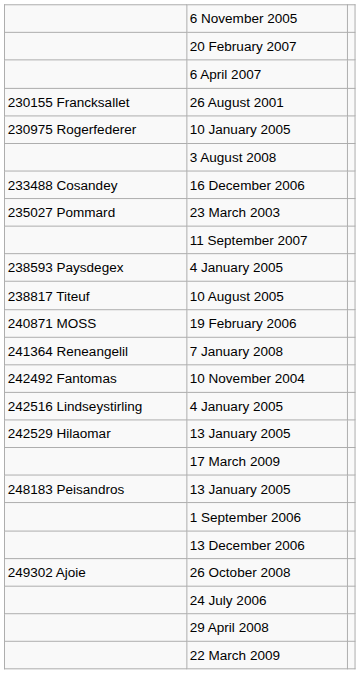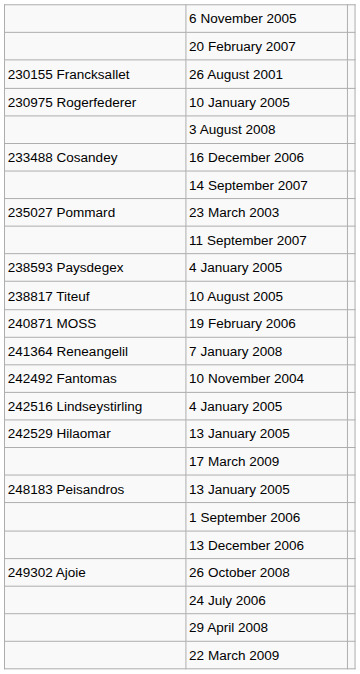- row: 6 April 2007
+ row: 14 September 2007
